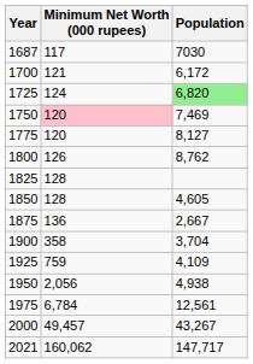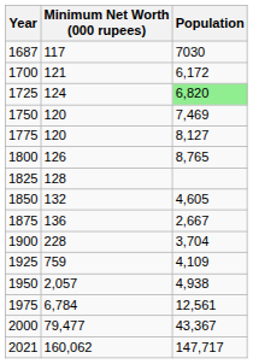1750 | Minimum Net Worth (000 rupees): pink background -> no background
1800 | Population: 8,762 -> 8,765
1850 | Minimum Net Worth (000 rupees): 128 -> 132
1900 | Minimum Net Worth (000 rupees): 358 -> 228
1950 | Minimum Net Worth (000 rupees): 2,056 -> 2,057
2000 | Minimum Net Worth (000 rupees): 49,457 -> 79,477
2000 | Population: 43,267 -> 43,367
